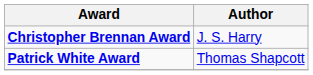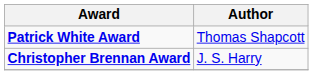rows swapped: Christopher Brennan Award <-> Patrick White Award
